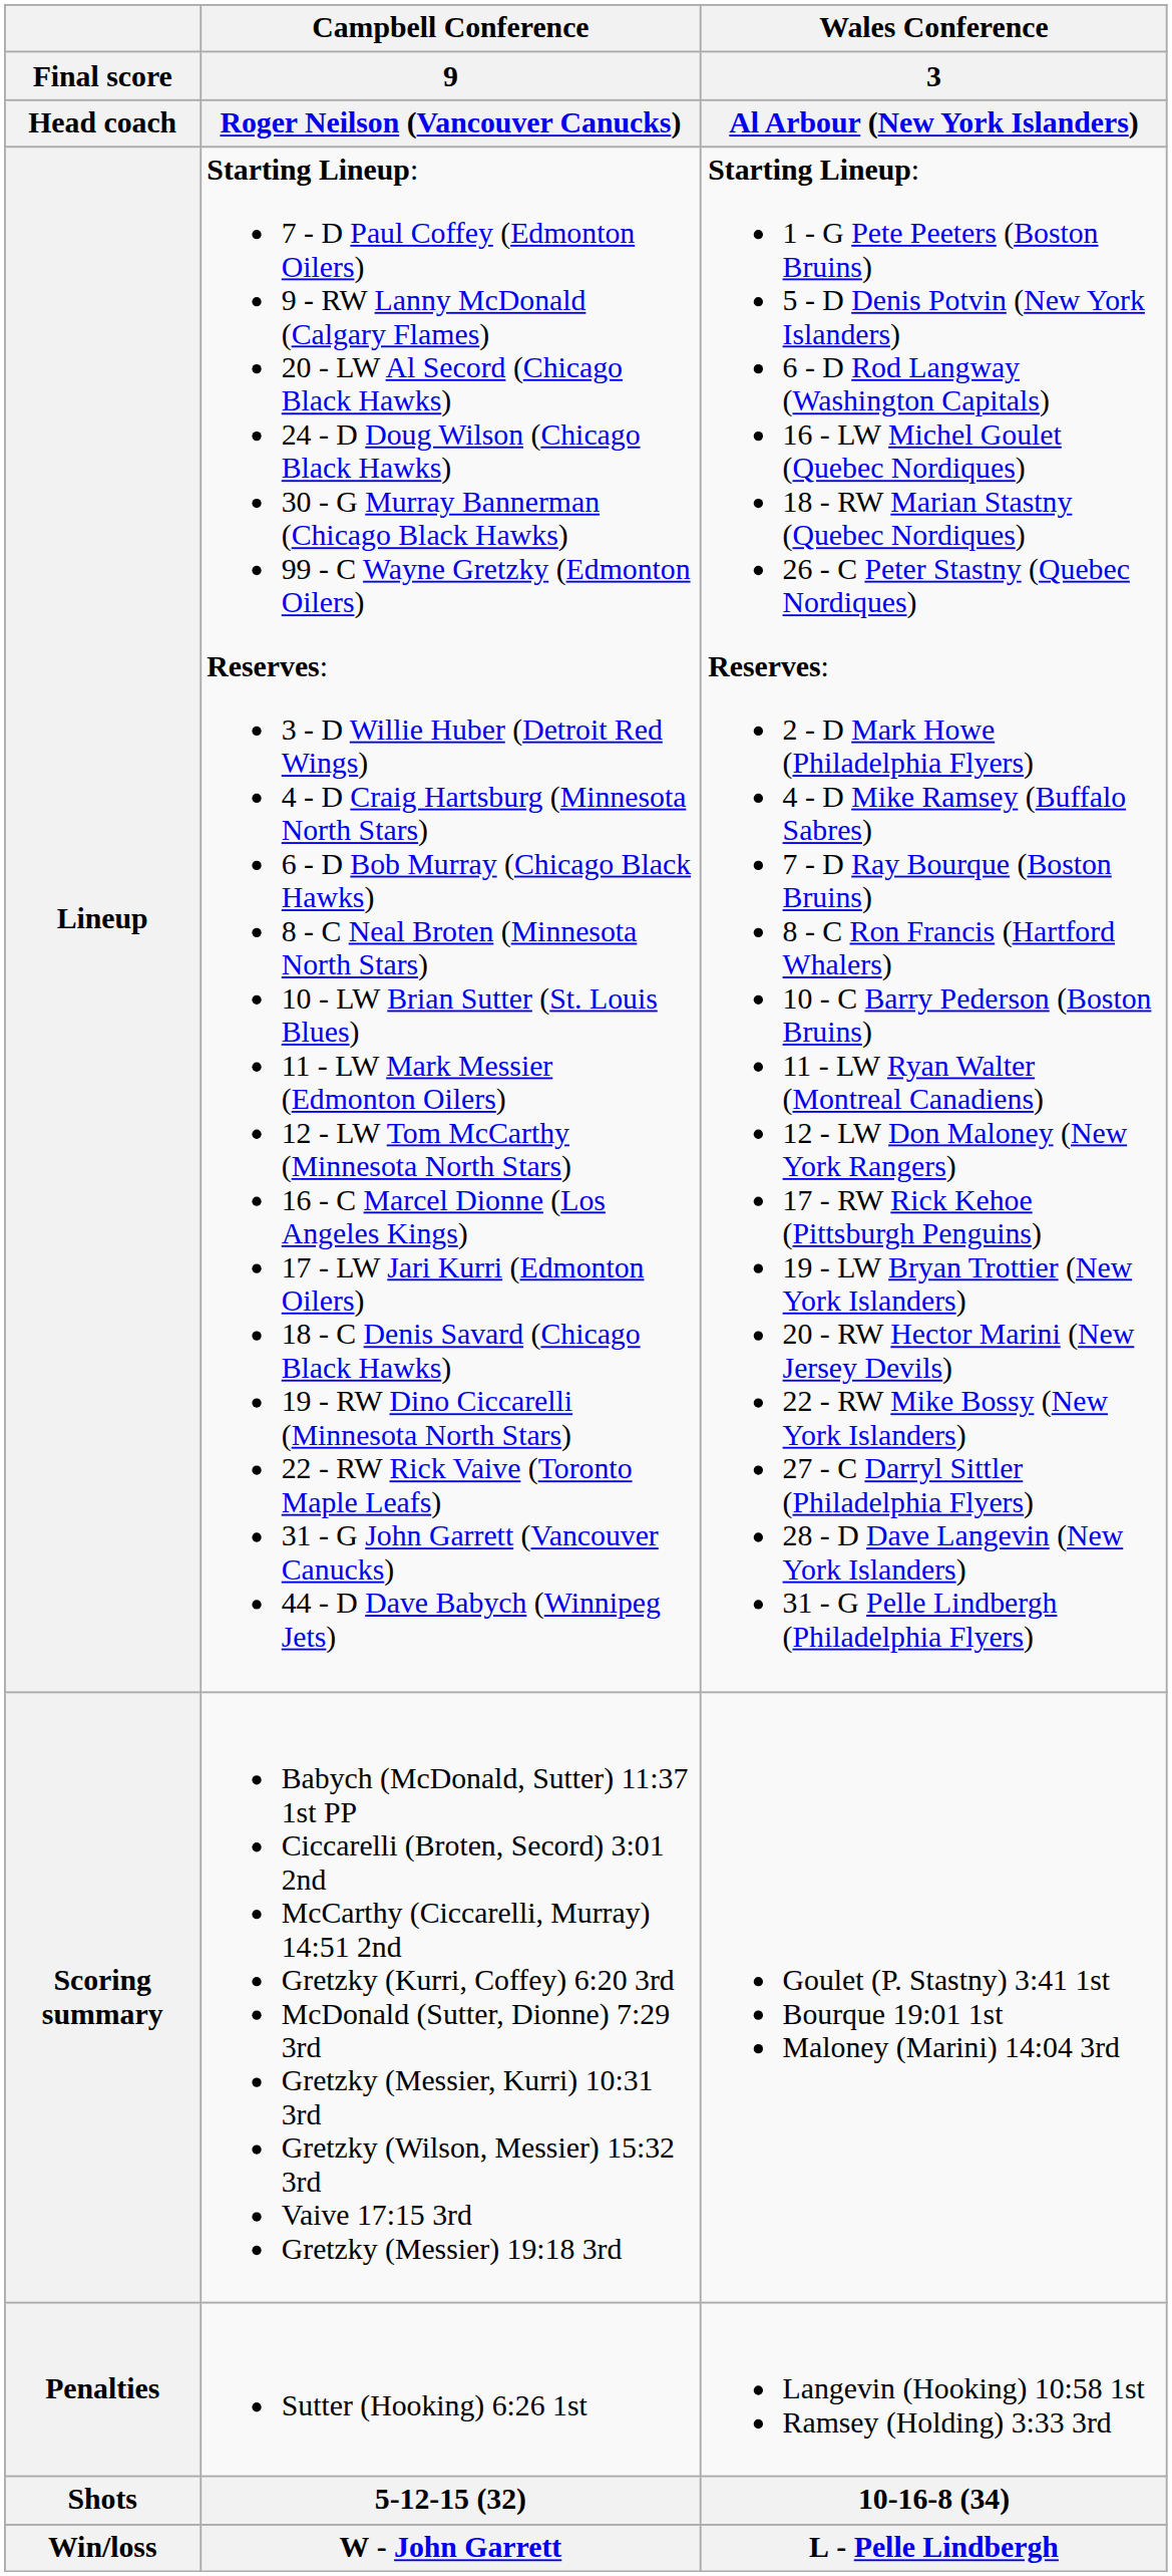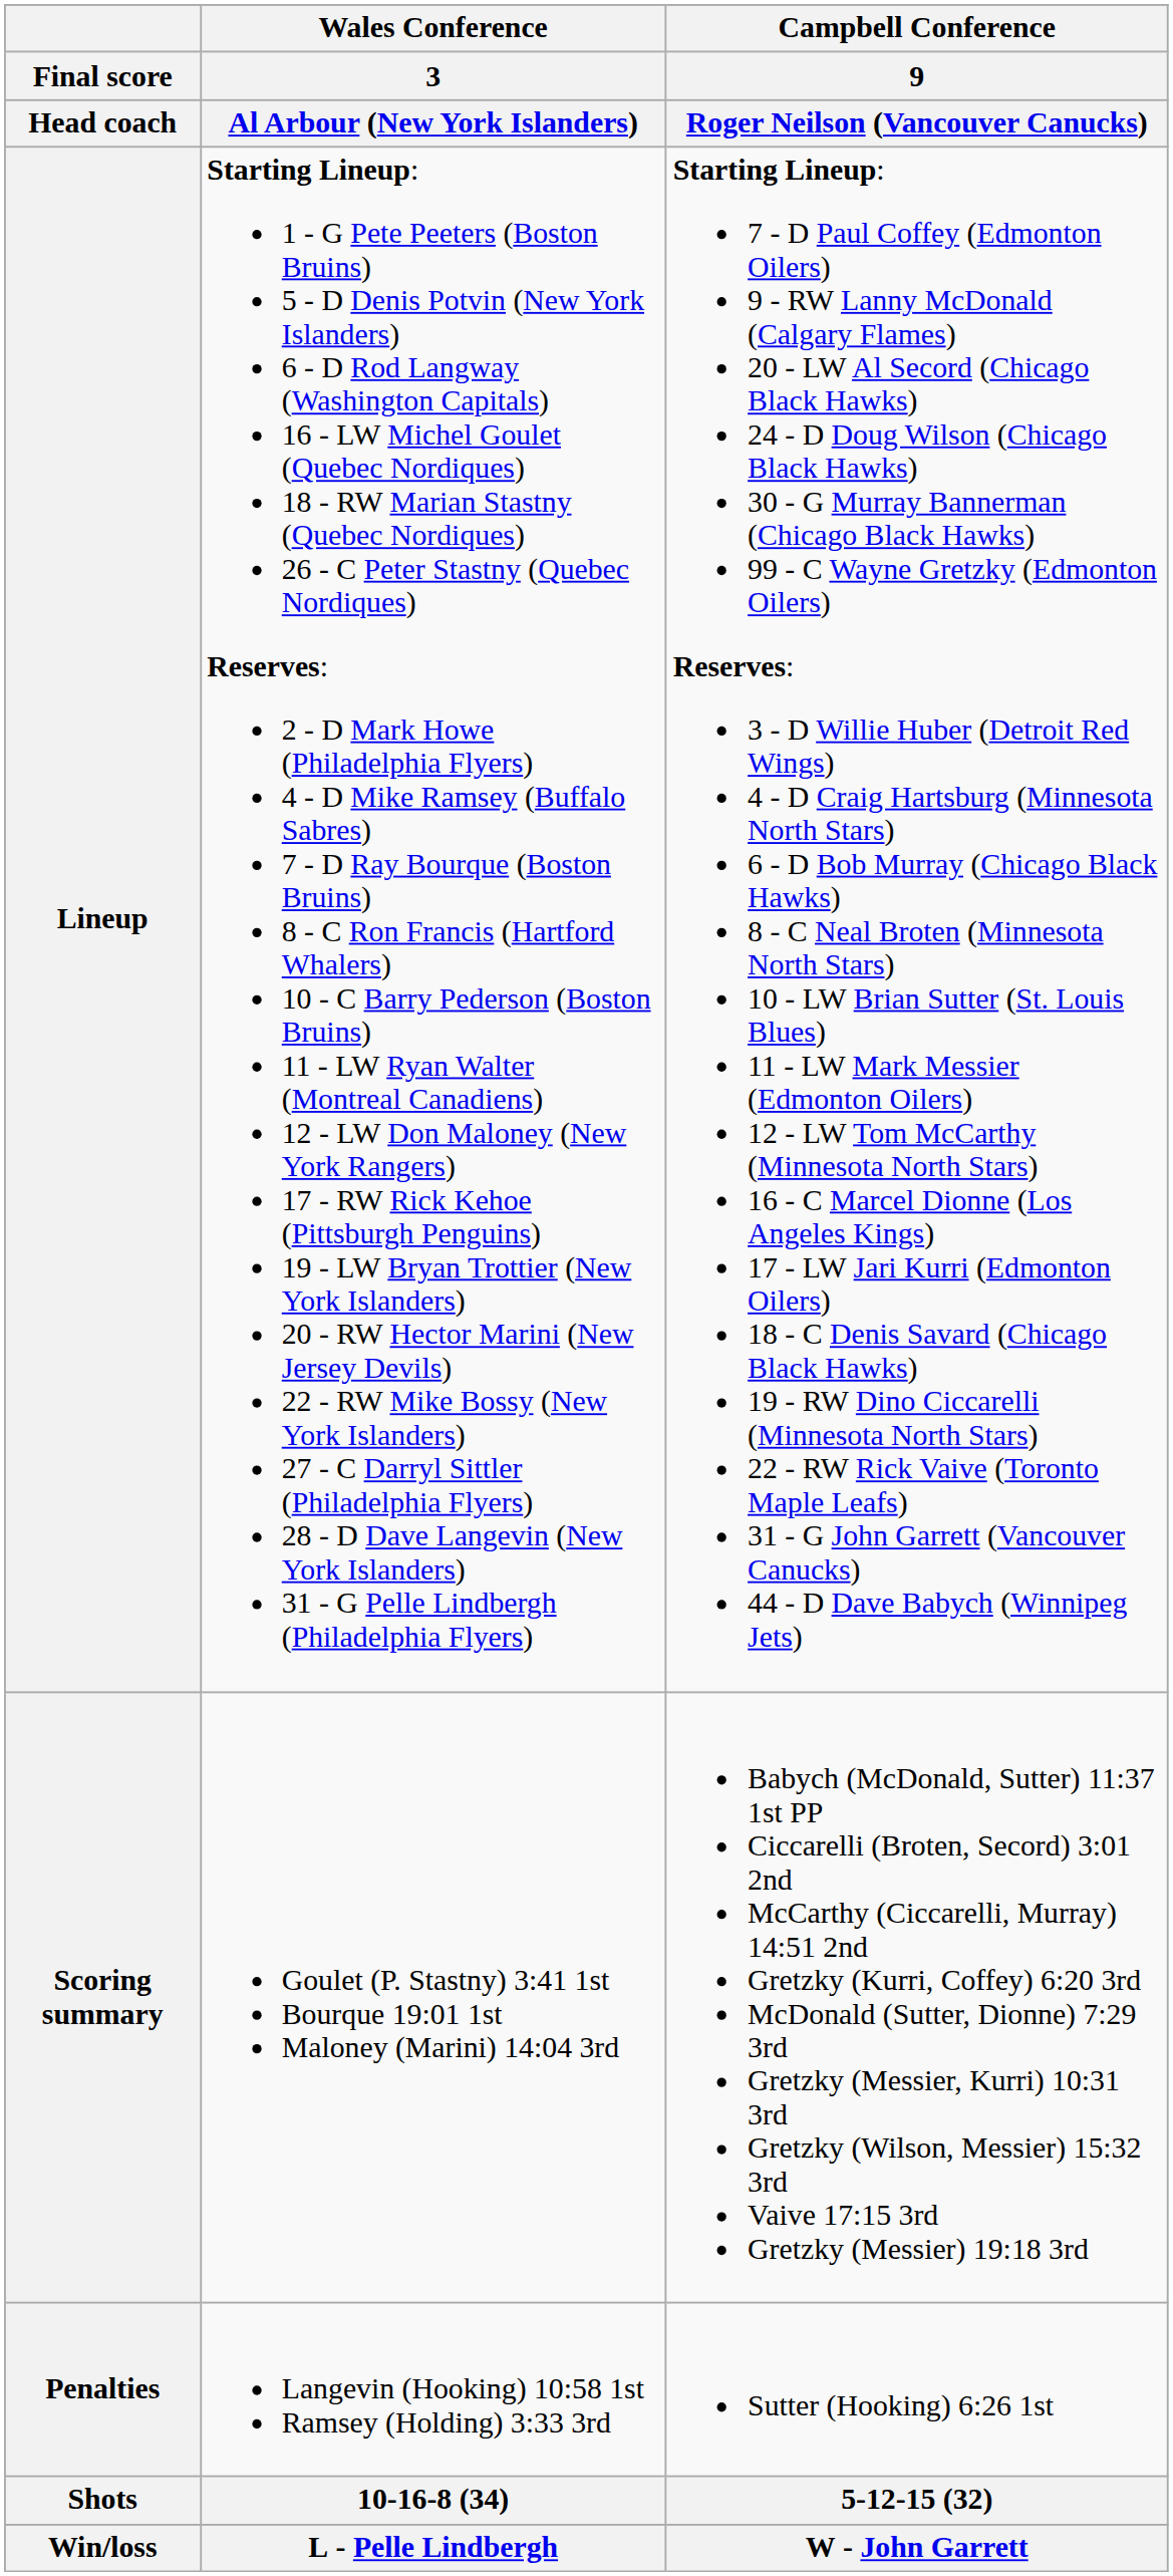columns swapped: Campbell Conference / 9 / Roger Neilson (Vancouver Canucks) <-> Wales Conference / 3 / Al Arbour (New York Islanders)
